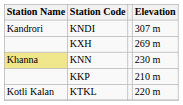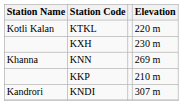rows swapped: KNDI <-> KTKL
KXH | Elevation: 269 m -> 230 m
KNN | Station Name: khaki background -> no background
KNN | Elevation: 230 m -> 269 m
